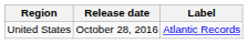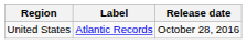columns swapped: Release date <-> Label
